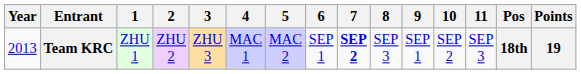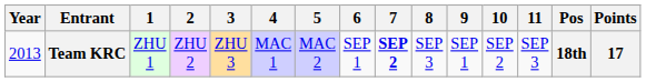Team KRC | Points: 19 -> 17
